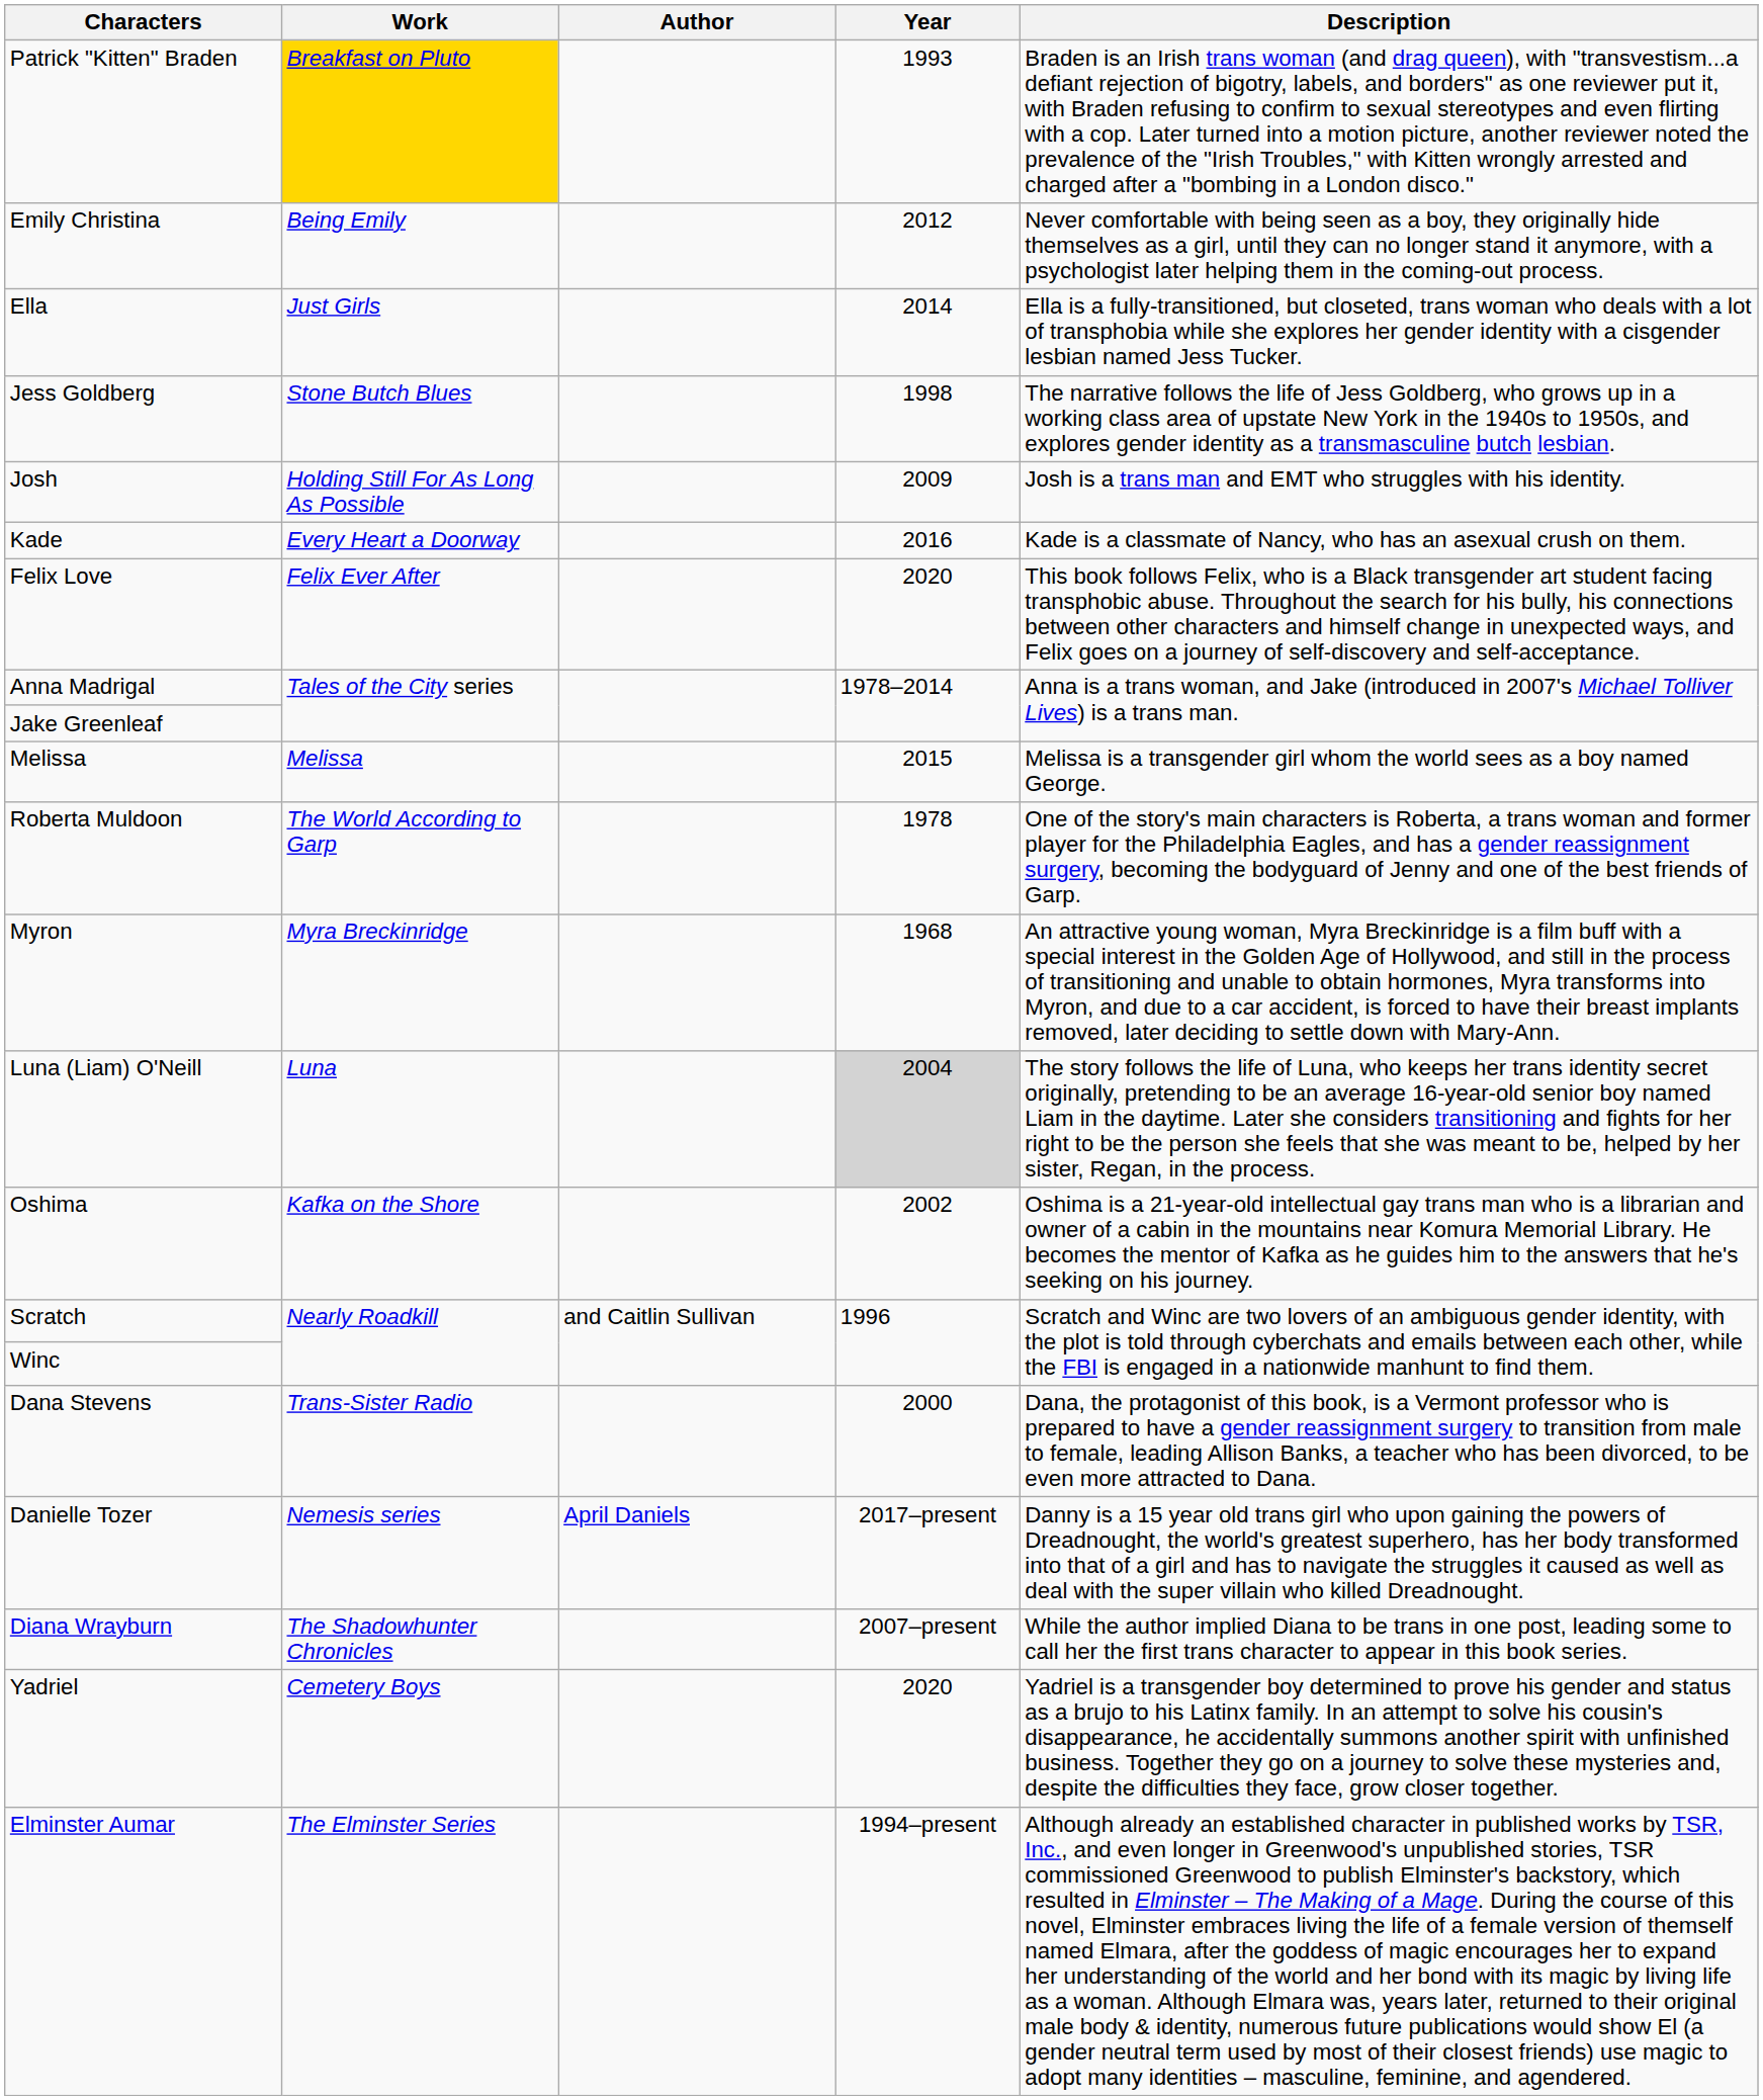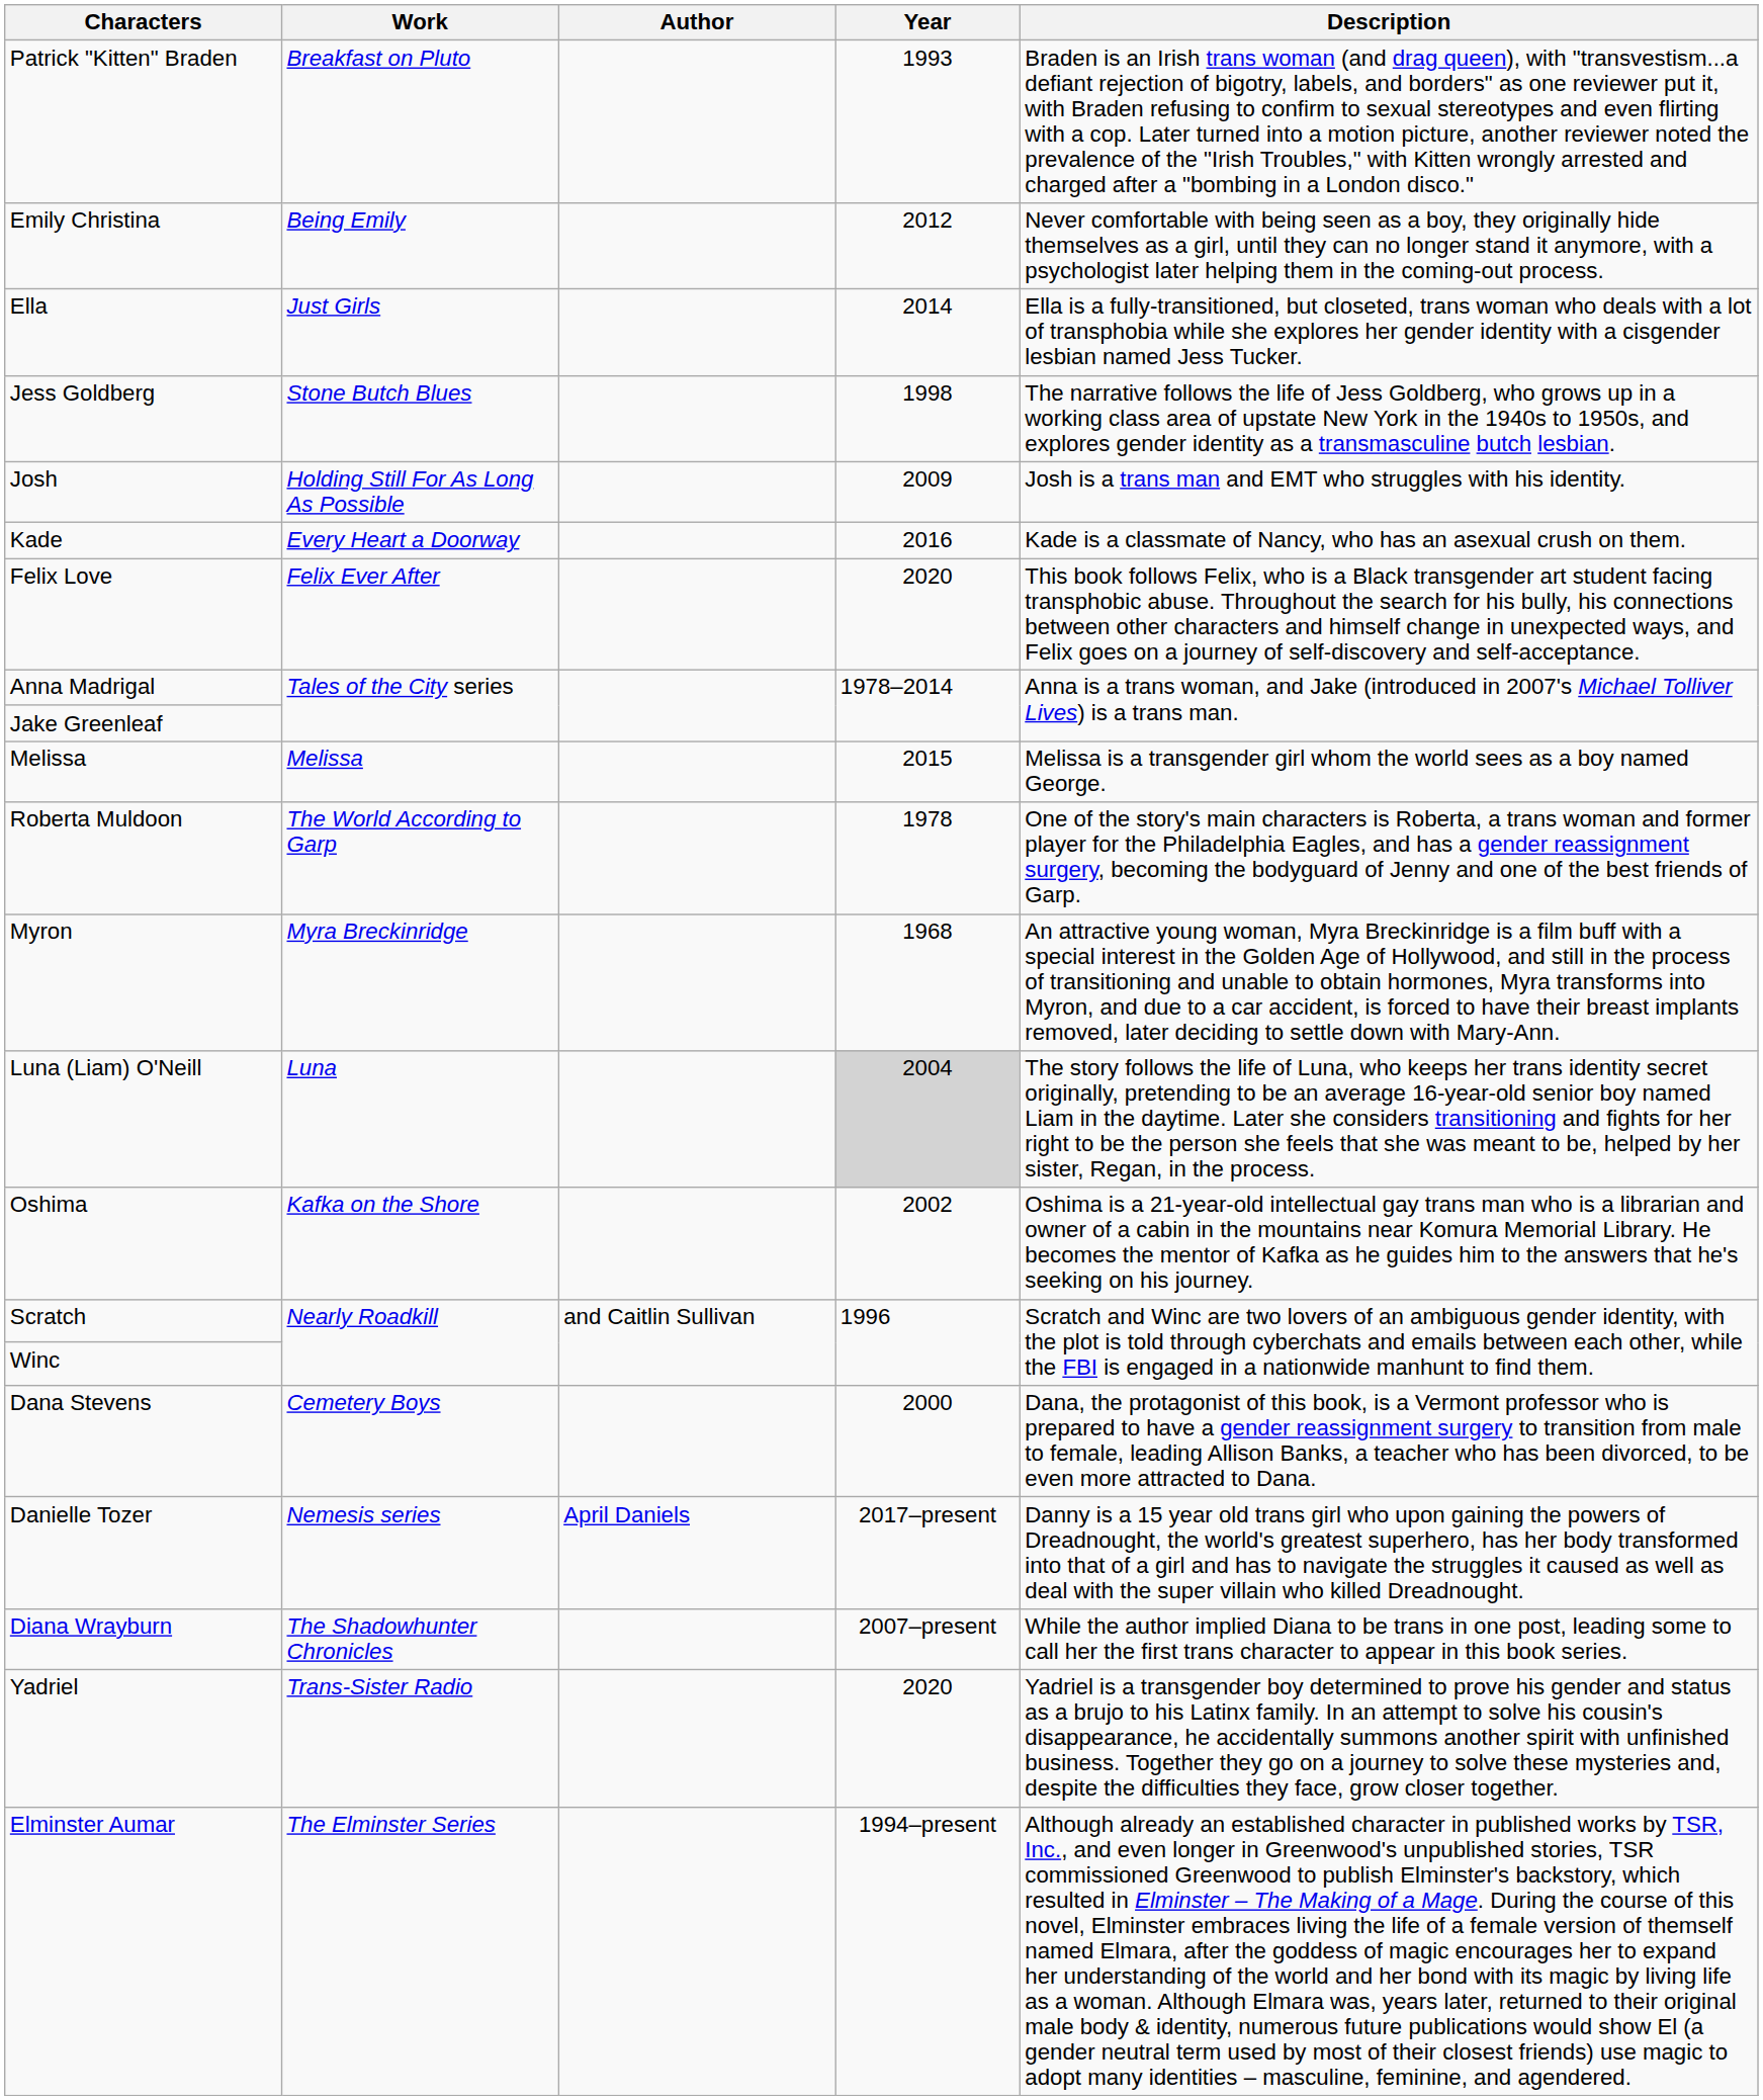Patrick "Kitten" Braden | Work: gold background -> no background
Dana Stevens | Work: Trans-Sister Radio -> Cemetery Boys
Yadriel | Work: Cemetery Boys -> Trans-Sister Radio
